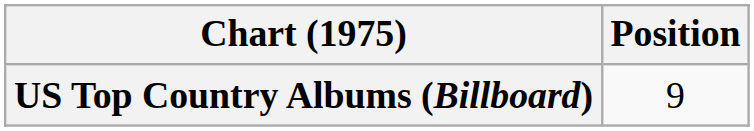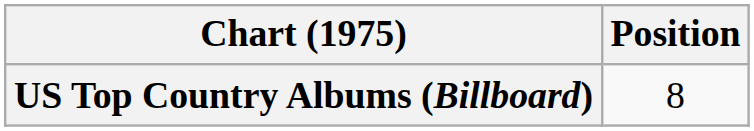US Top Country Albums (Billboard) | Position: 9 -> 8
